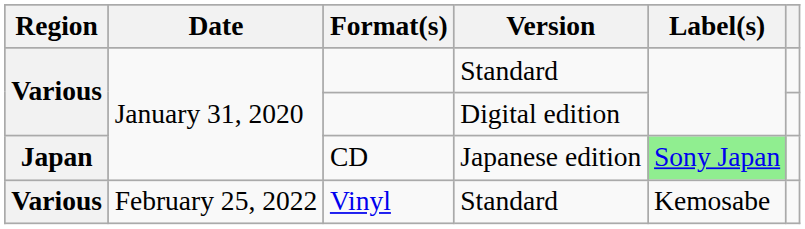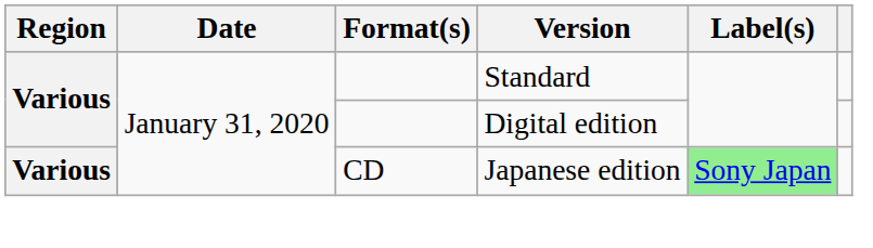CD | Region: Japan -> Various
- row: Various | February 25, 2022 | Vinyl | Standard | Kemosabe
